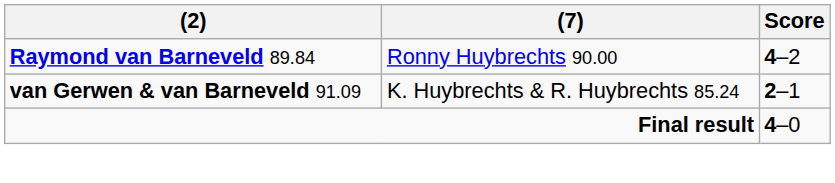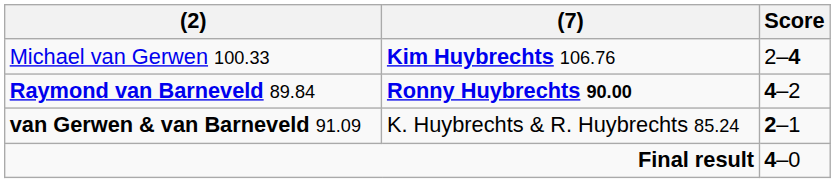+ row: Michael van Gerwen 100.33 | Kim Huybrechts 106.76 | 2–4
Raymond van Barneveld 89.84 | (7): normal -> bold
